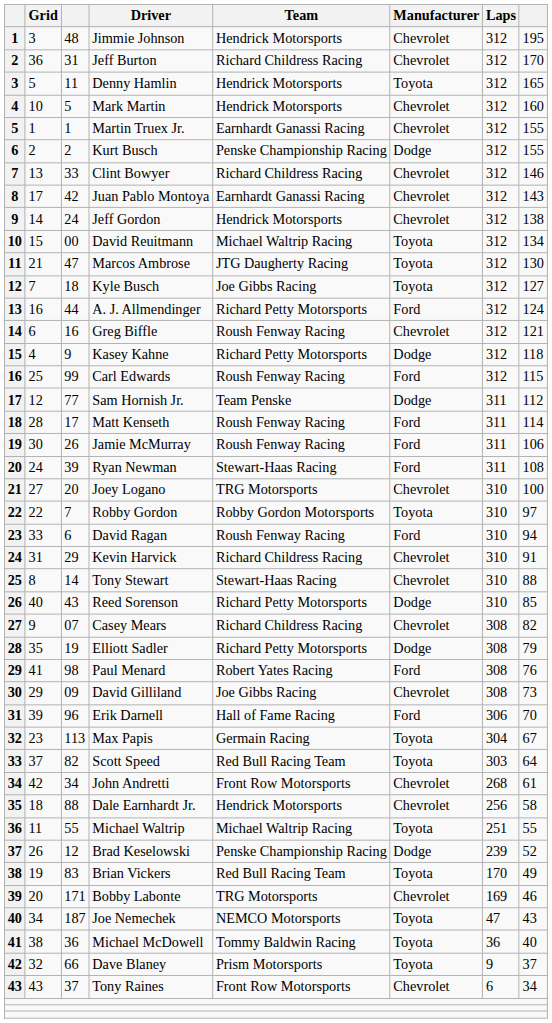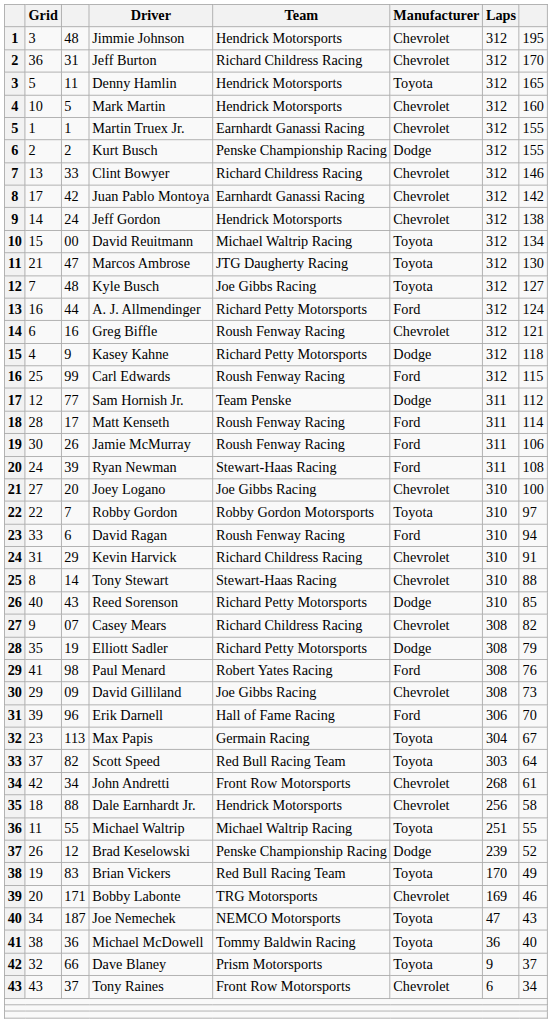Juan Pablo Montoya | column 8: 143 -> 142
Kyle Busch | column 3: 18 -> 48
Joey Logano | Team: TRG Motorsports -> Joe Gibbs Racing
